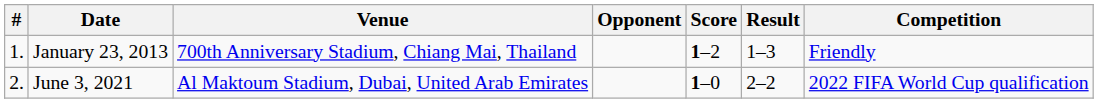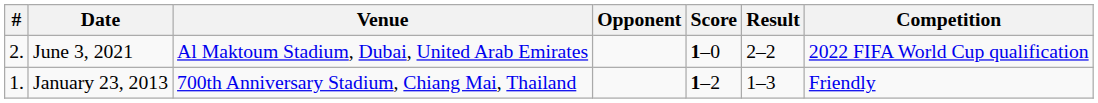rows swapped: January 23, 2013 <-> June 3, 2021
